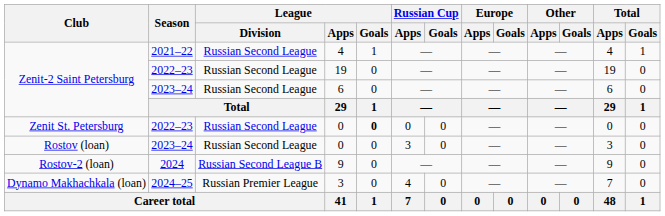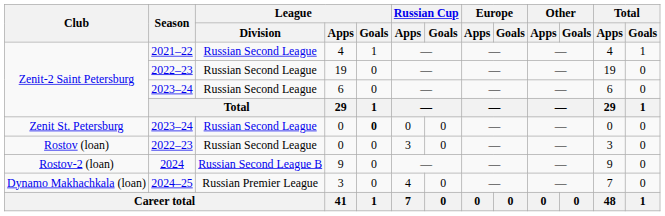Zenit St. Petersburg / 0 | Season: 2022–23 -> 2023–24
Rostov (loan) / 0 | Season: 2023–24 -> 2022–23
